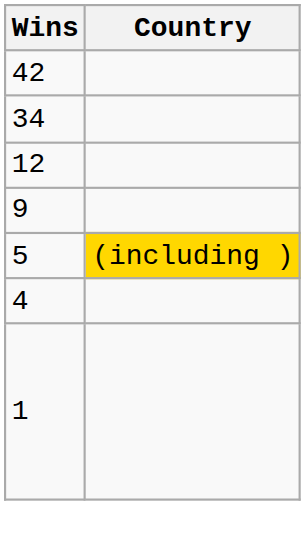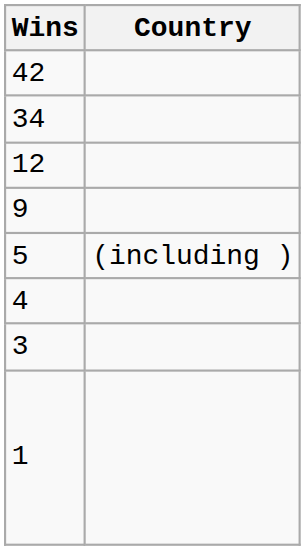5 | Country: gold background -> no background
+ row: 3
